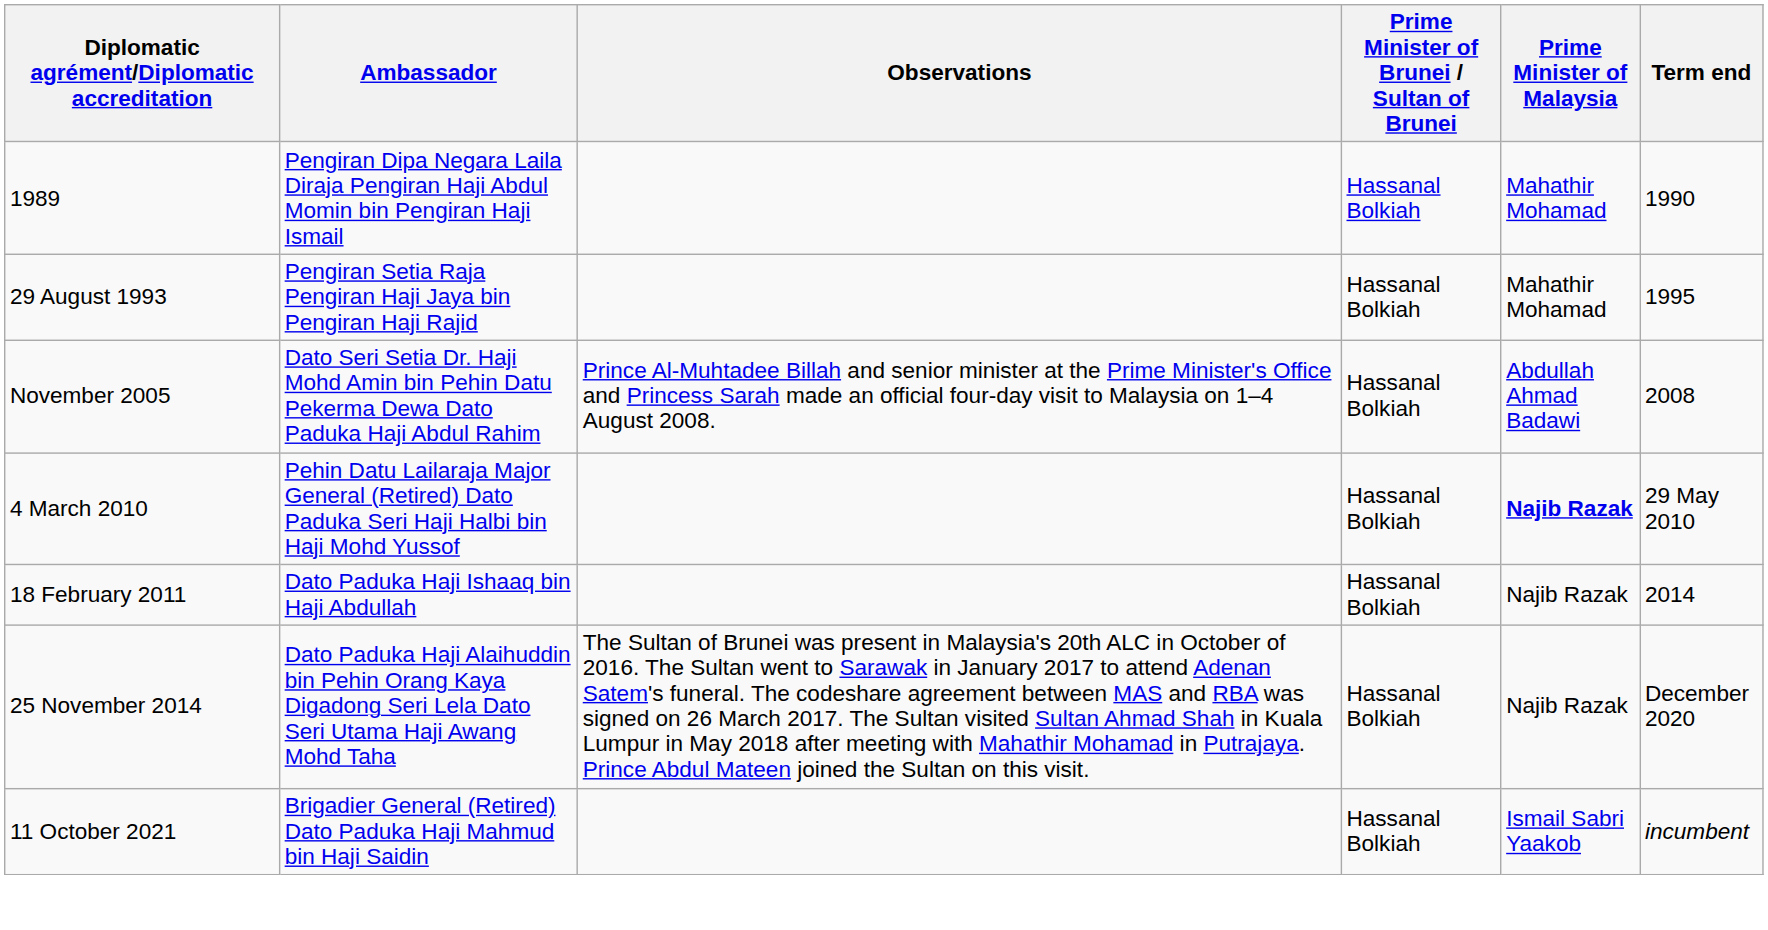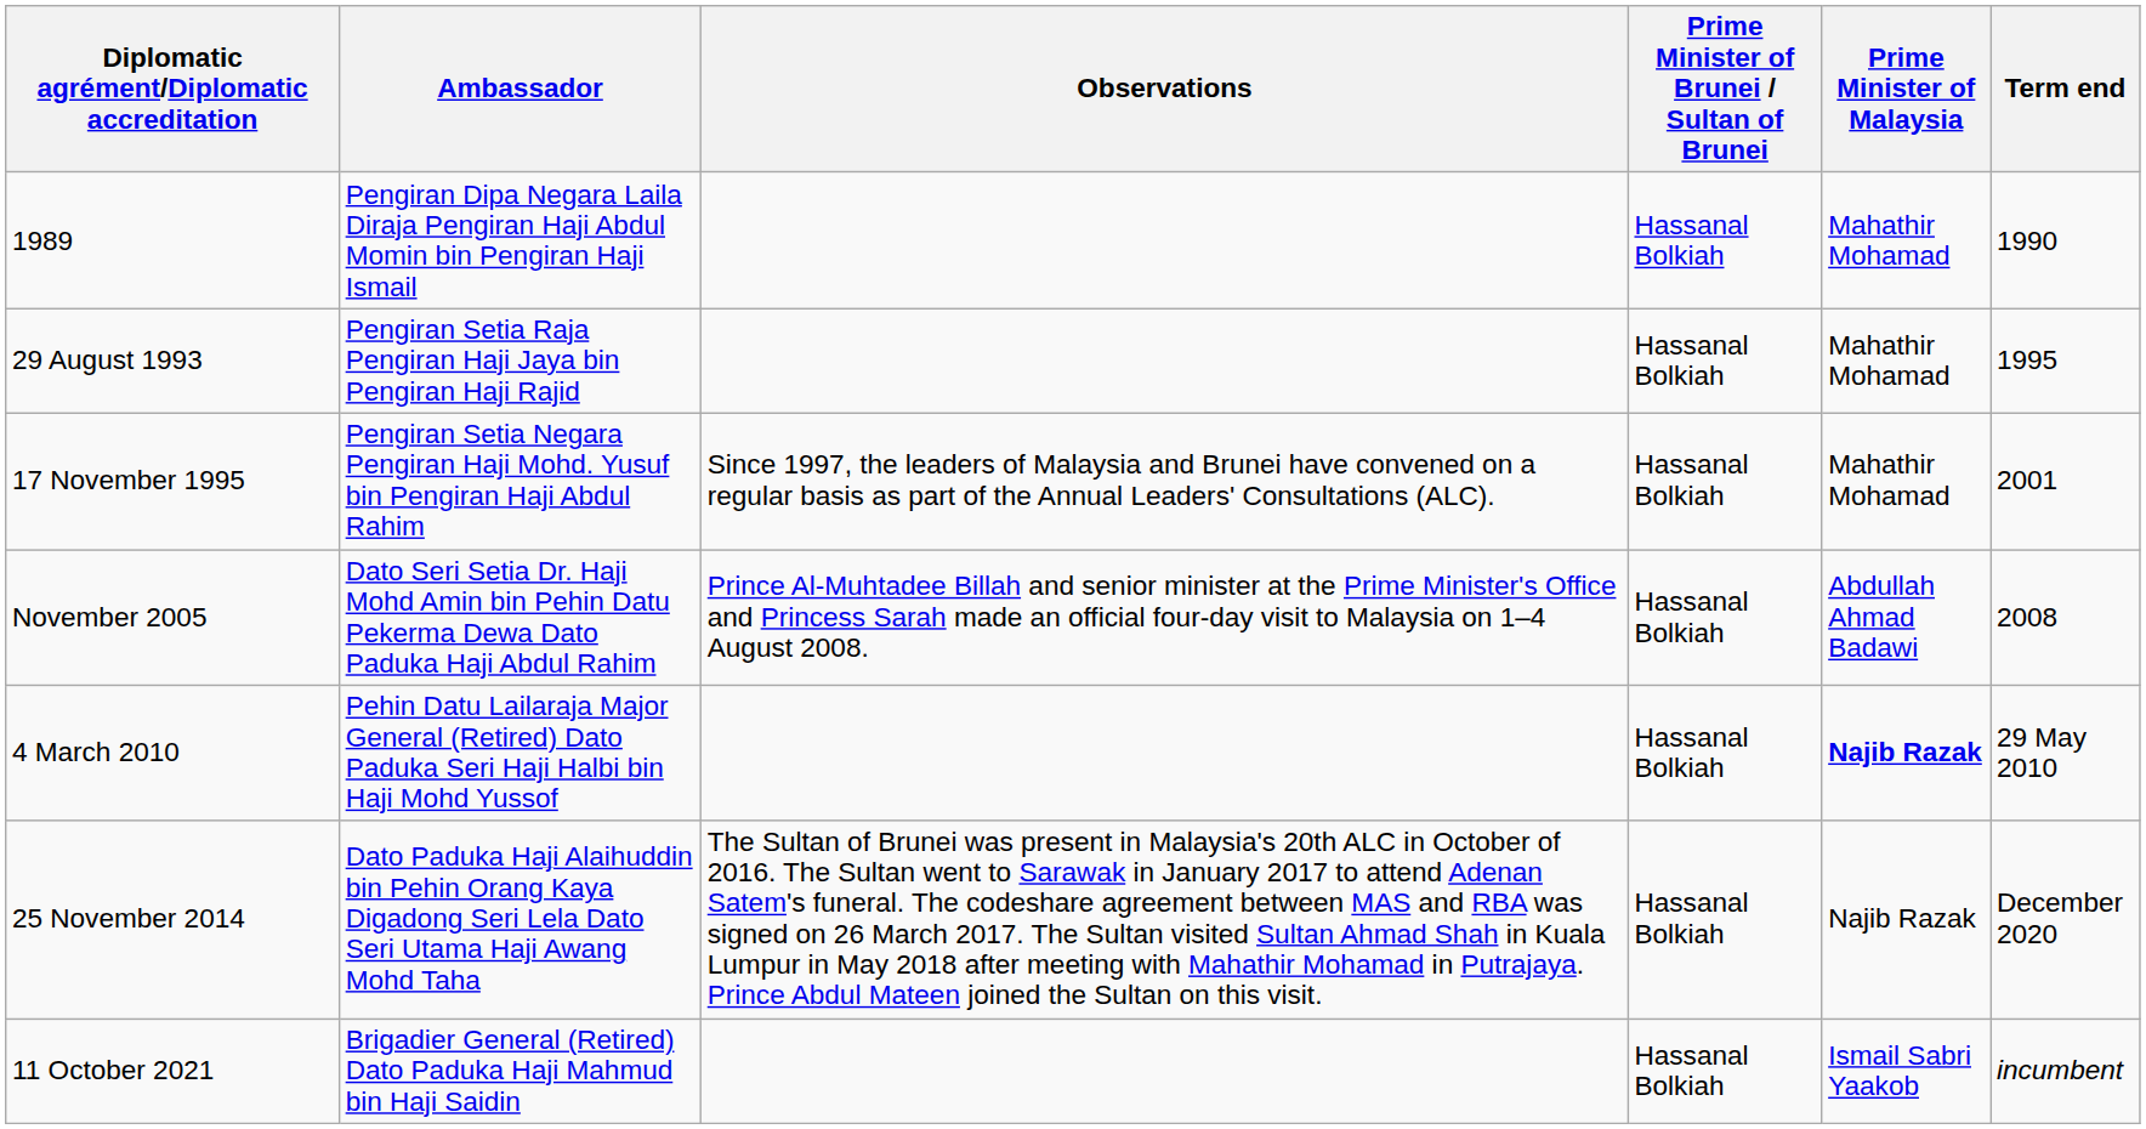+ row: 17 November 1995 | Pengiran Setia Negara Pengiran Haji Mohd. Yusuf bin Pengiran Haji Abdul Rahim | Since 1997, the leaders of Malaysia and Brunei have convened on a regular basis as part of the Annual Leaders' Consultations (ALC). | Hassanal Bolkiah | Mahathir Mohamad | 2001
- row: 18 February 2011 | Dato Paduka Haji Ishaaq bin Haji Abdullah | Hassanal Bolkiah | Najib Razak | 2014
